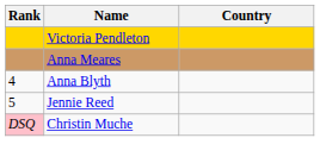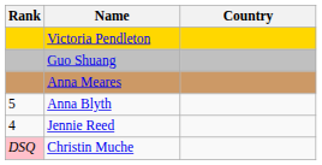+ row: Guo Shuang
Anna Blyth | Rank: 4 -> 5
Jennie Reed | Rank: 5 -> 4
